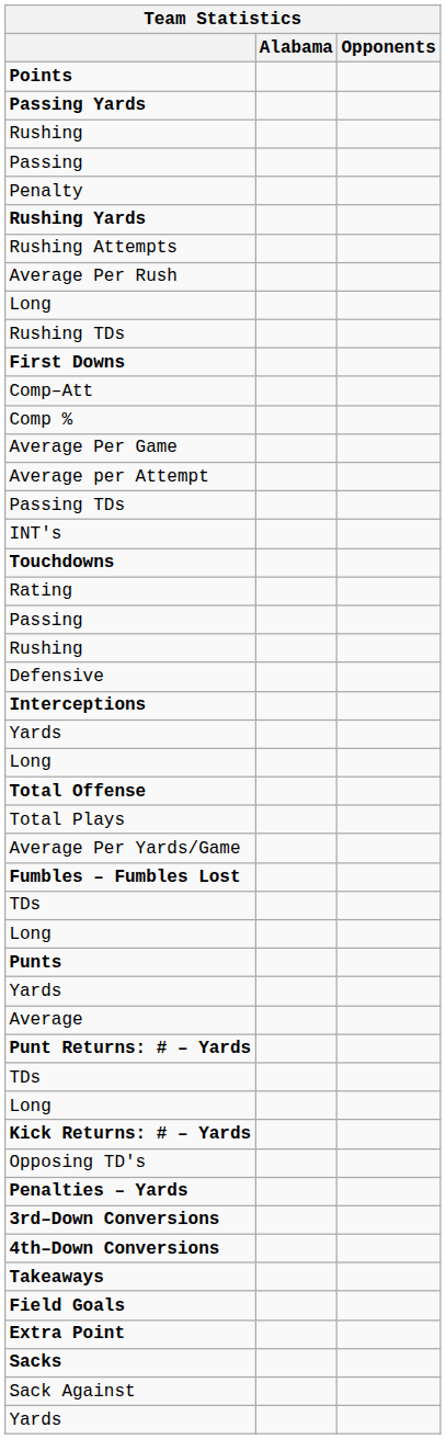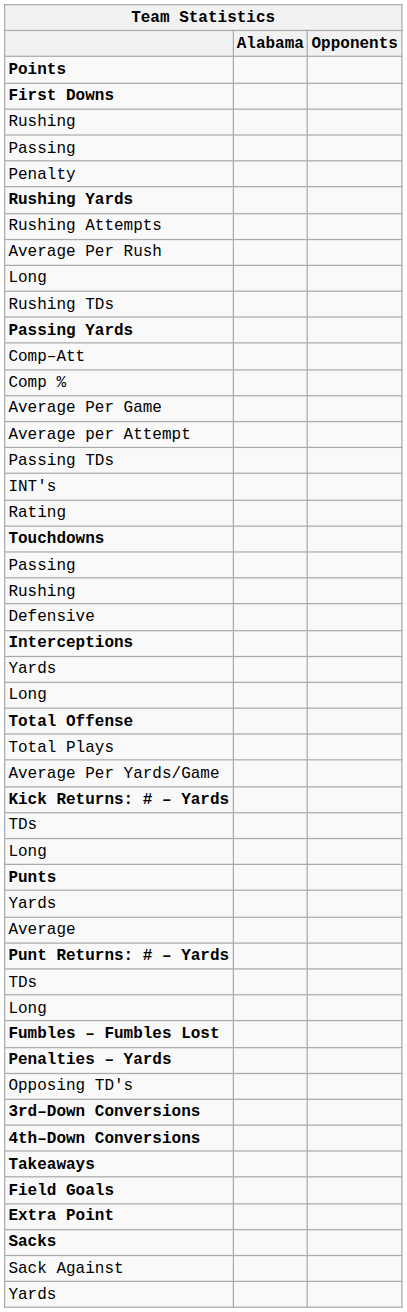rows swapped: First Downs <-> Passing Yards
rows swapped: Rating <-> Touchdowns
rows swapped: Kick Returns: # – Yards <-> Fumbles – Fumbles Lost
rows swapped: Opposing TD's <-> Penalties – Yards
